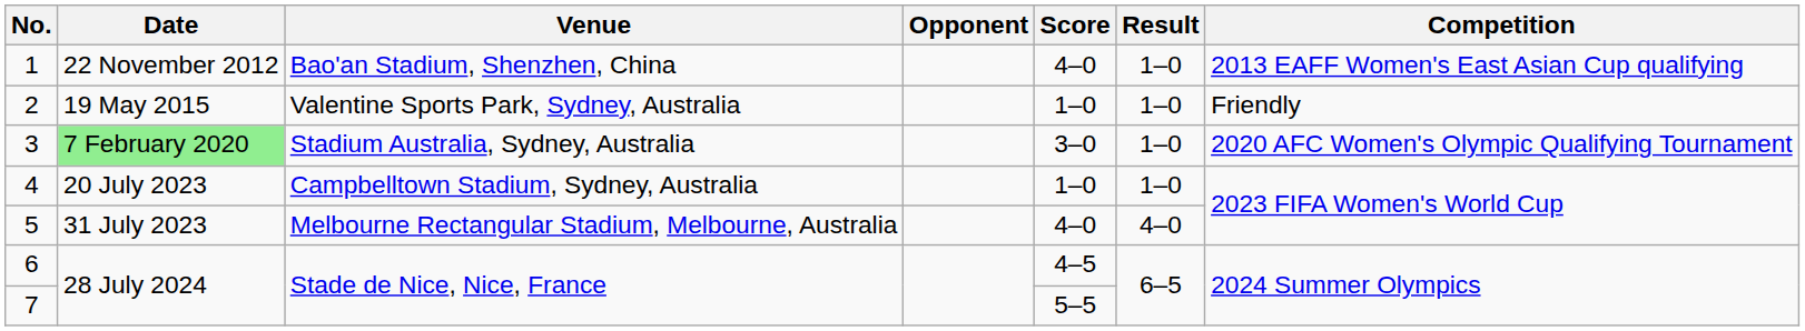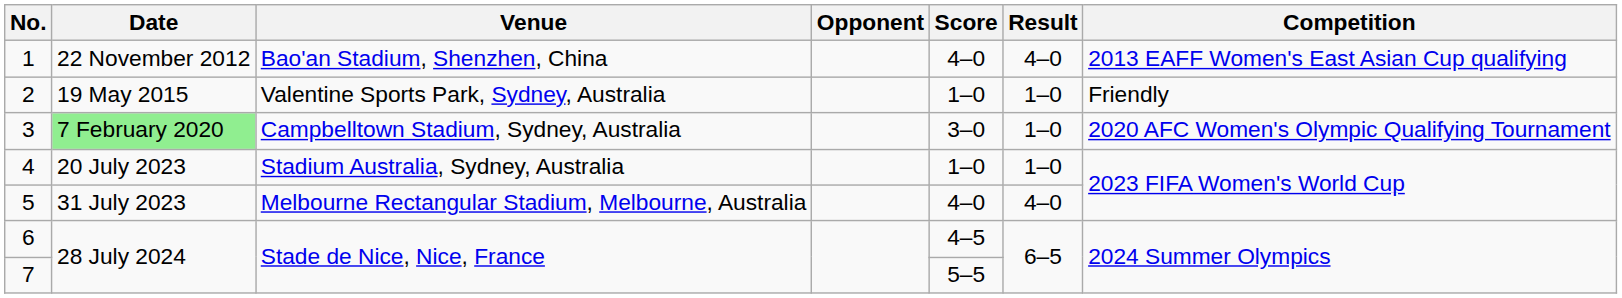1 | Result: 1–0 -> 4–0
3 | Venue: Stadium Australia, Sydney, Australia -> Campbelltown Stadium, Sydney, Australia
4 | Venue: Campbelltown Stadium, Sydney, Australia -> Stadium Australia, Sydney, Australia
